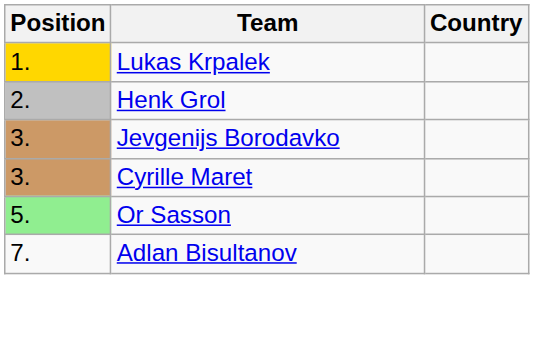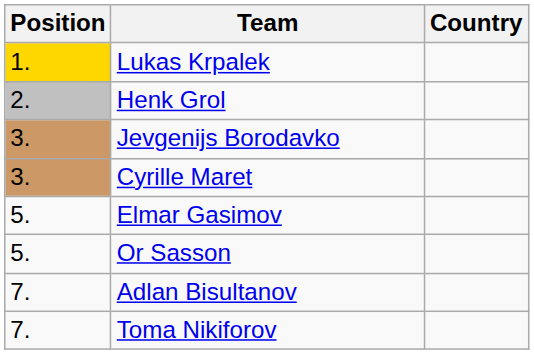+ row: 5. | Elmar Gasimov
Or Sasson | Position: lightgreen background -> no background
+ row: 7. | Toma Nikiforov
